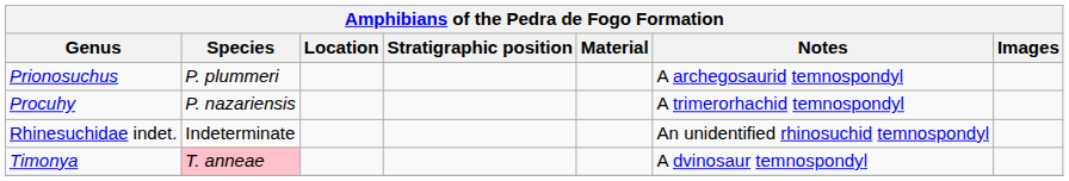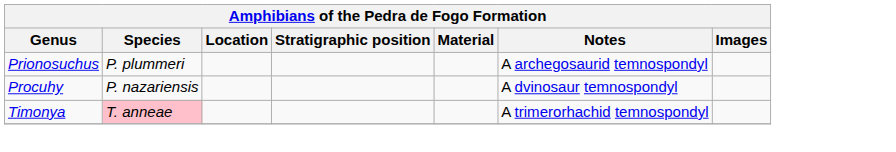Procuhy | Notes: A trimerorhachid temnospondyl -> A dvinosaur temnospondyl
- row: Rhinesuchidae indet. | Indeterminate | An unidentified rhinosuchid temnospondyl
Timonya | Notes: A dvinosaur temnospondyl -> A trimerorhachid temnospondyl
